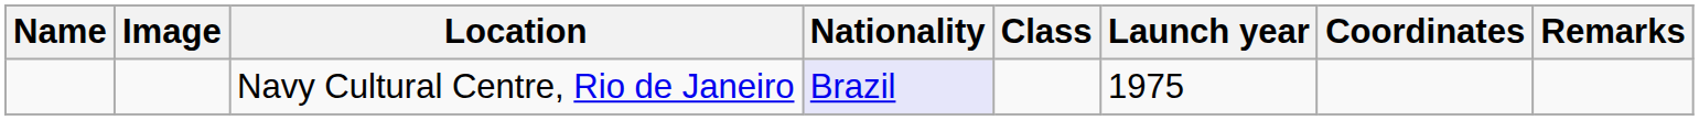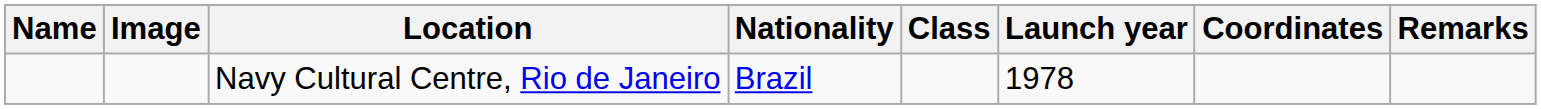Navy Cultural Centre, Rio de Janeiro | Nationality: lavender background -> no background
Navy Cultural Centre, Rio de Janeiro | Launch year: 1975 -> 1978
